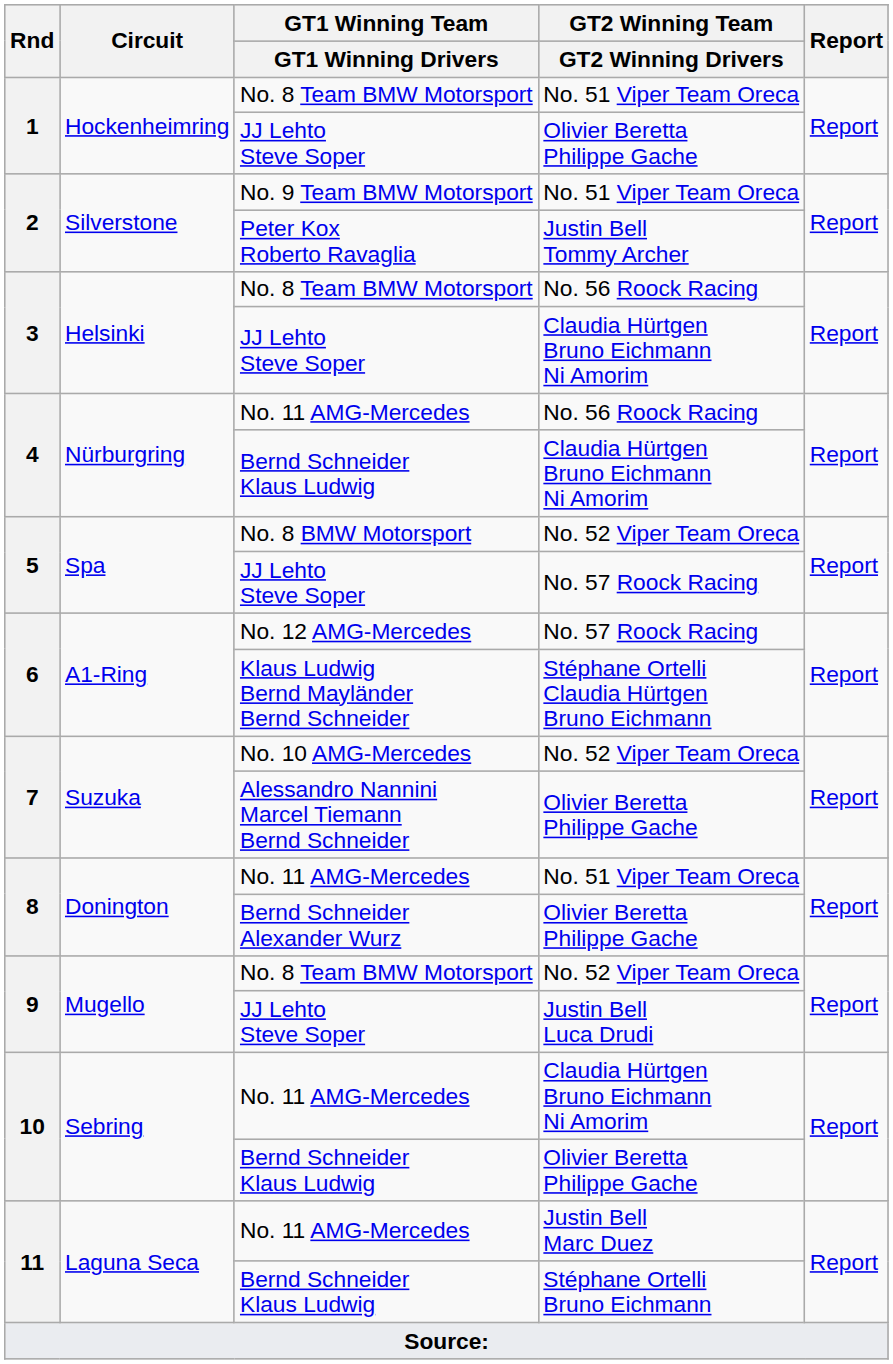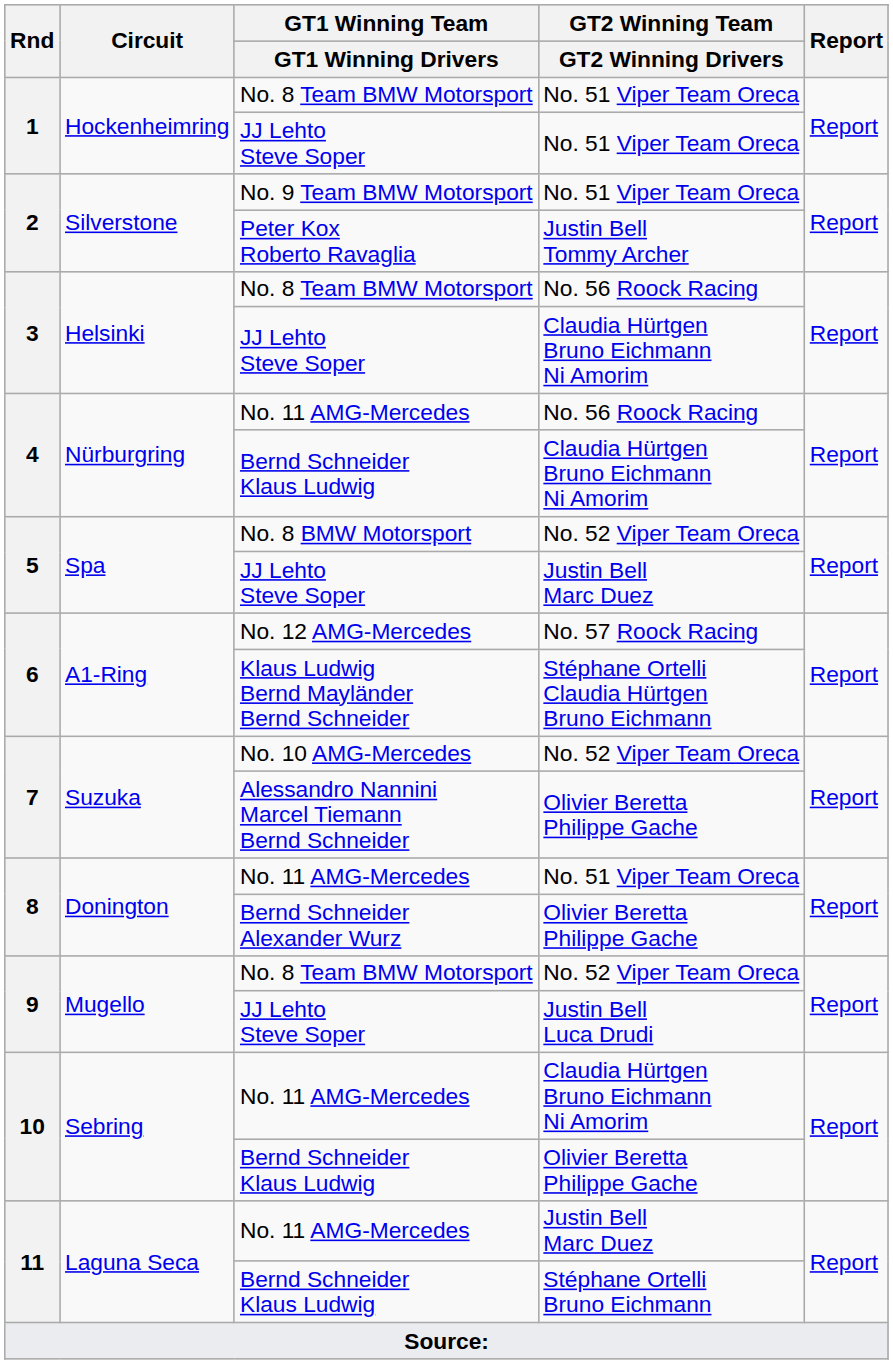1 / JJ Lehto Steve Soper | GT2 Winning Team / GT2 Winning Drivers: Olivier Beretta Philippe Gache -> No. 51 Viper Team Oreca
5 / JJ Lehto Steve Soper | GT2 Winning Team / GT2 Winning Drivers: No. 57 Roock Racing -> Justin Bell Marc Duez
